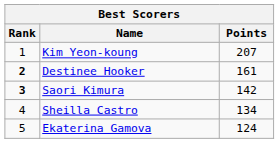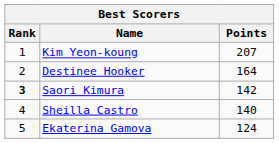Destinee Hooker | Rank: bold -> normal
Destinee Hooker | Points: 161 -> 164
Sheilla Castro | Points: 134 -> 140
